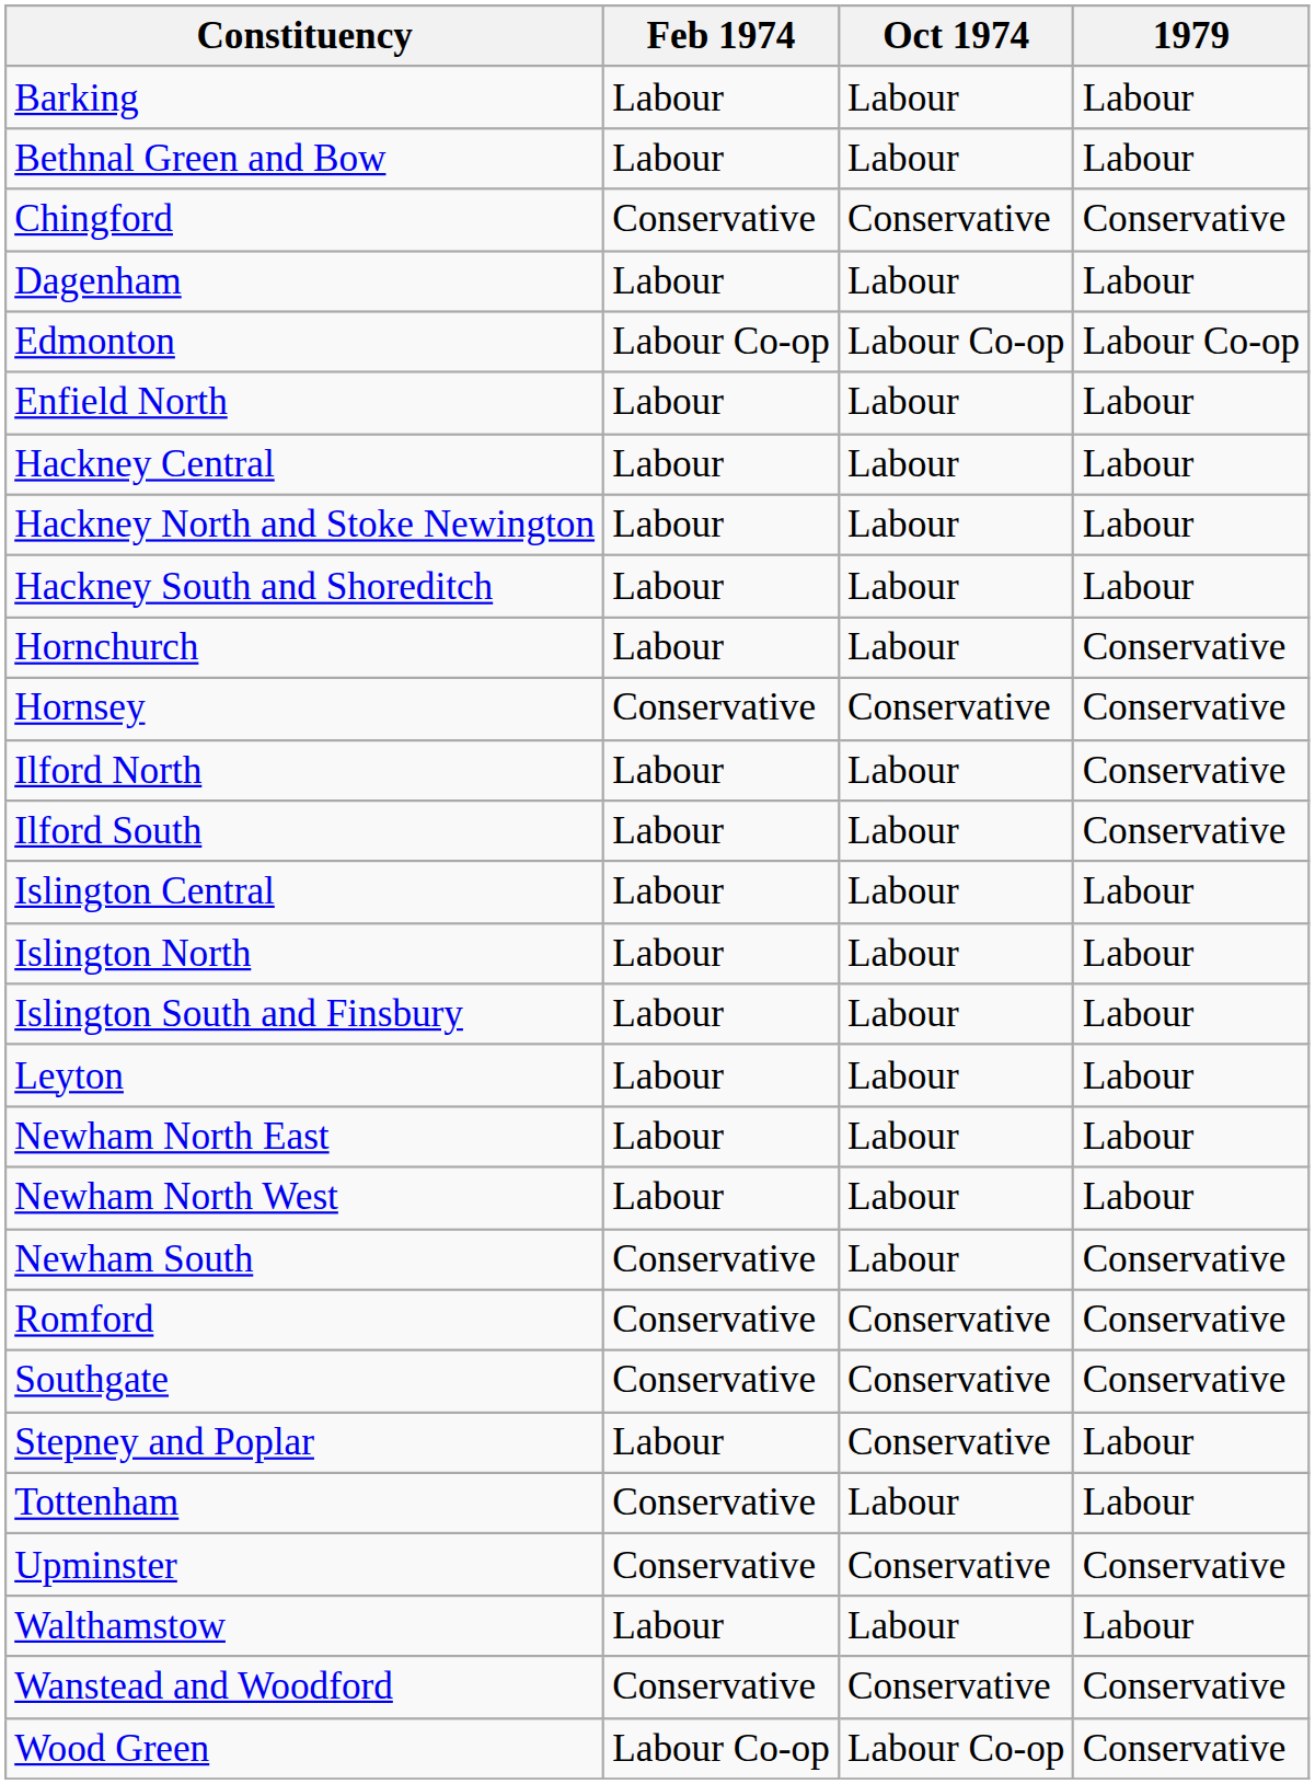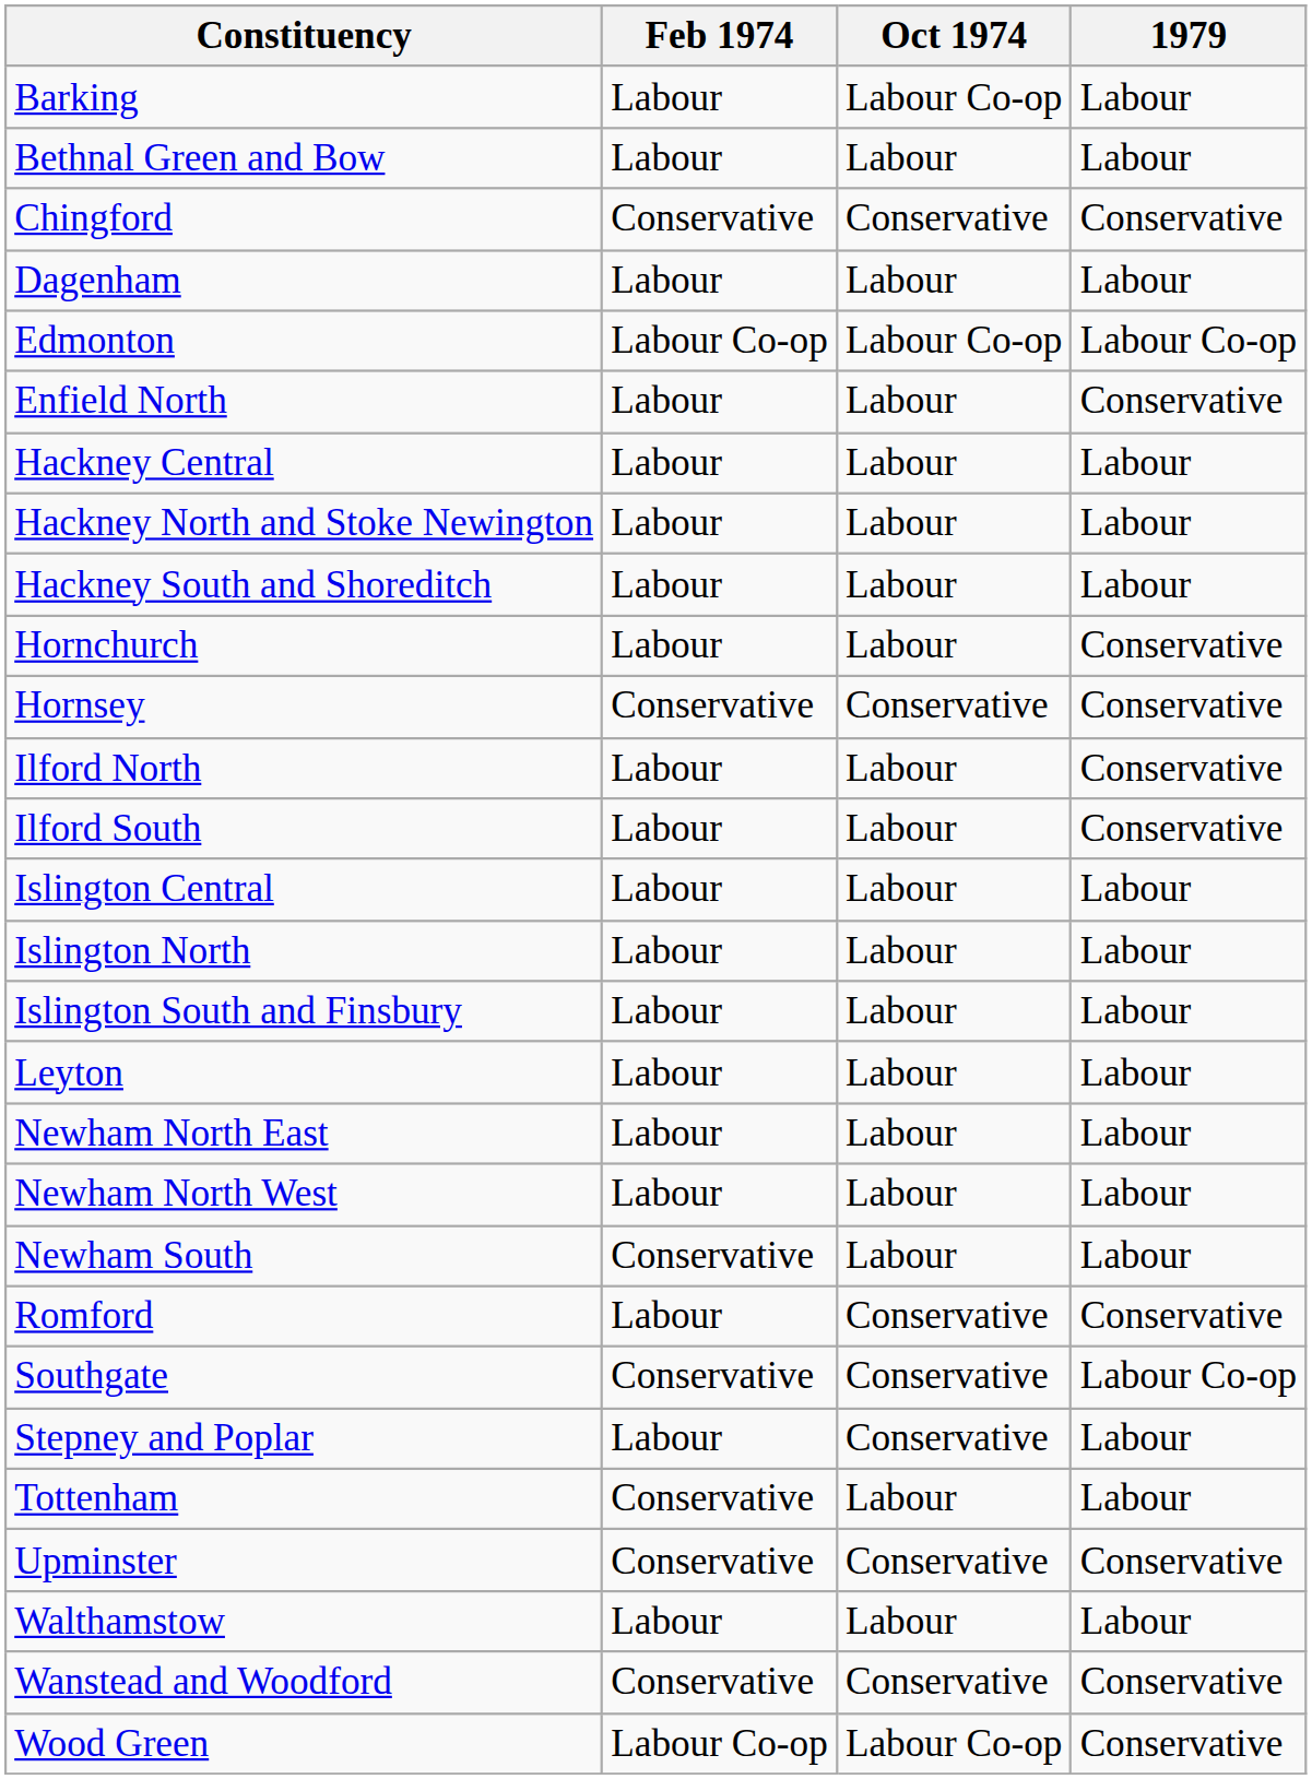Barking | Oct 1974: Labour -> Labour Co-op
Enfield North | 1979: Labour -> Conservative
Newham South | 1979: Conservative -> Labour
Romford | Feb 1974: Conservative -> Labour
Southgate | 1979: Conservative -> Labour Co-op
